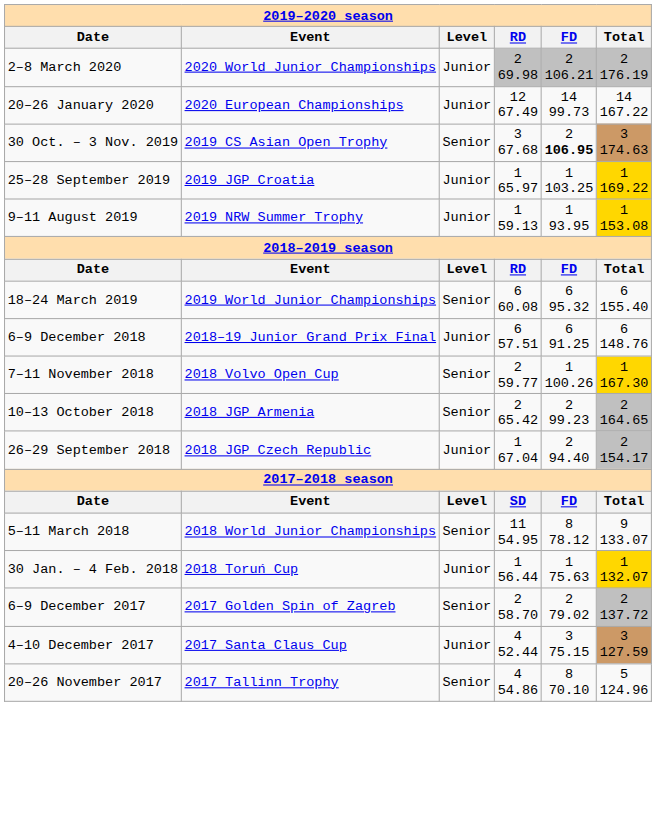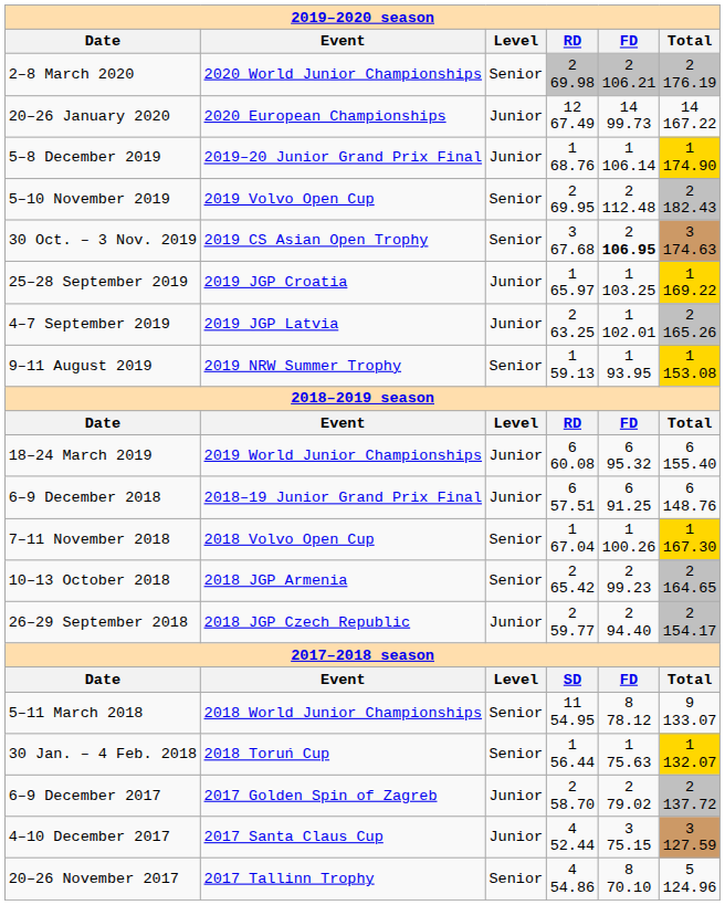2–8 March 2020 | column 3: Junior -> Senior
+ row: 5–8 December 2019 | 2019–20 Junior Grand Prix Final | Junior | 1 68.76 | 1 106.14 | 1 174.90
+ row: 5–10 November 2019 | 2019 Volvo Open Cup | Senior | 2 69.95 | 2 112.48 | 2 182.43
+ row: 4–7 September 2019 | 2019 JGP Latvia | Junior | 2 63.25 | 1 102.01 | 2 165.26
9–11 August 2019 | column 3: Junior -> Senior
18–24 March 2019 | column 3: Senior -> Junior
7–11 November 2018 | column 4: 2 59.77 -> 1 67.04
26–29 September 2018 | column 4: 1 67.04 -> 2 59.77
30 Jan. – 4 Feb. 2018 | column 3: Junior -> Senior
6–9 December 2017 | column 3: Senior -> Junior
